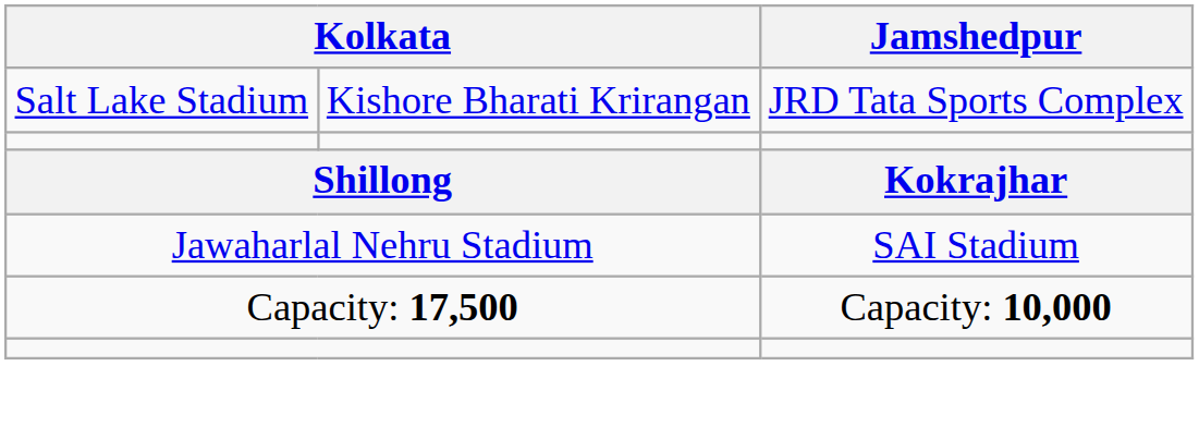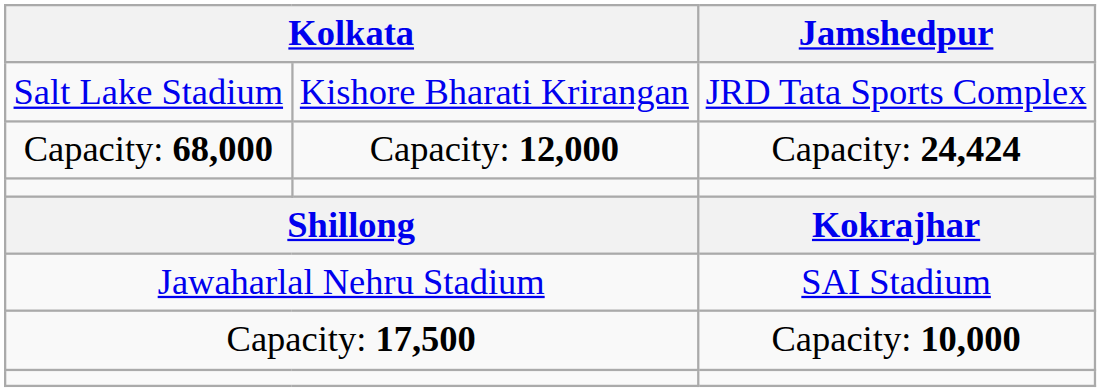+ row: Capacity: 68,000 | Capacity: 12,000 | Capacity: 24,424
